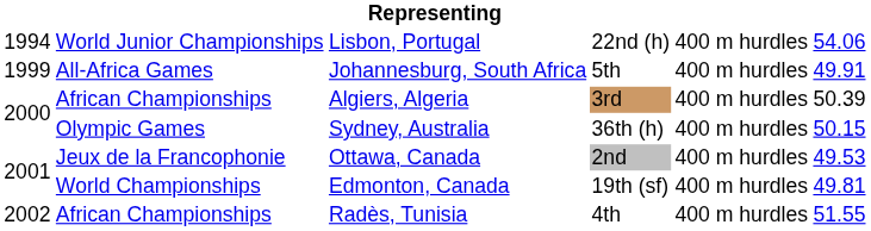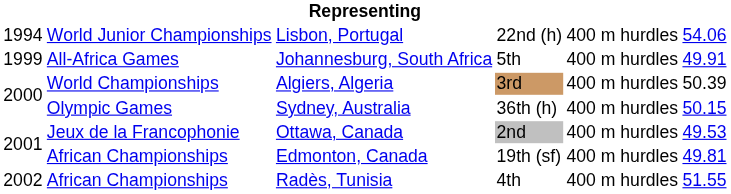Algiers, Algeria | column 2: African Championships -> World Championships
Edmonton, Canada | column 2: World Championships -> African Championships
